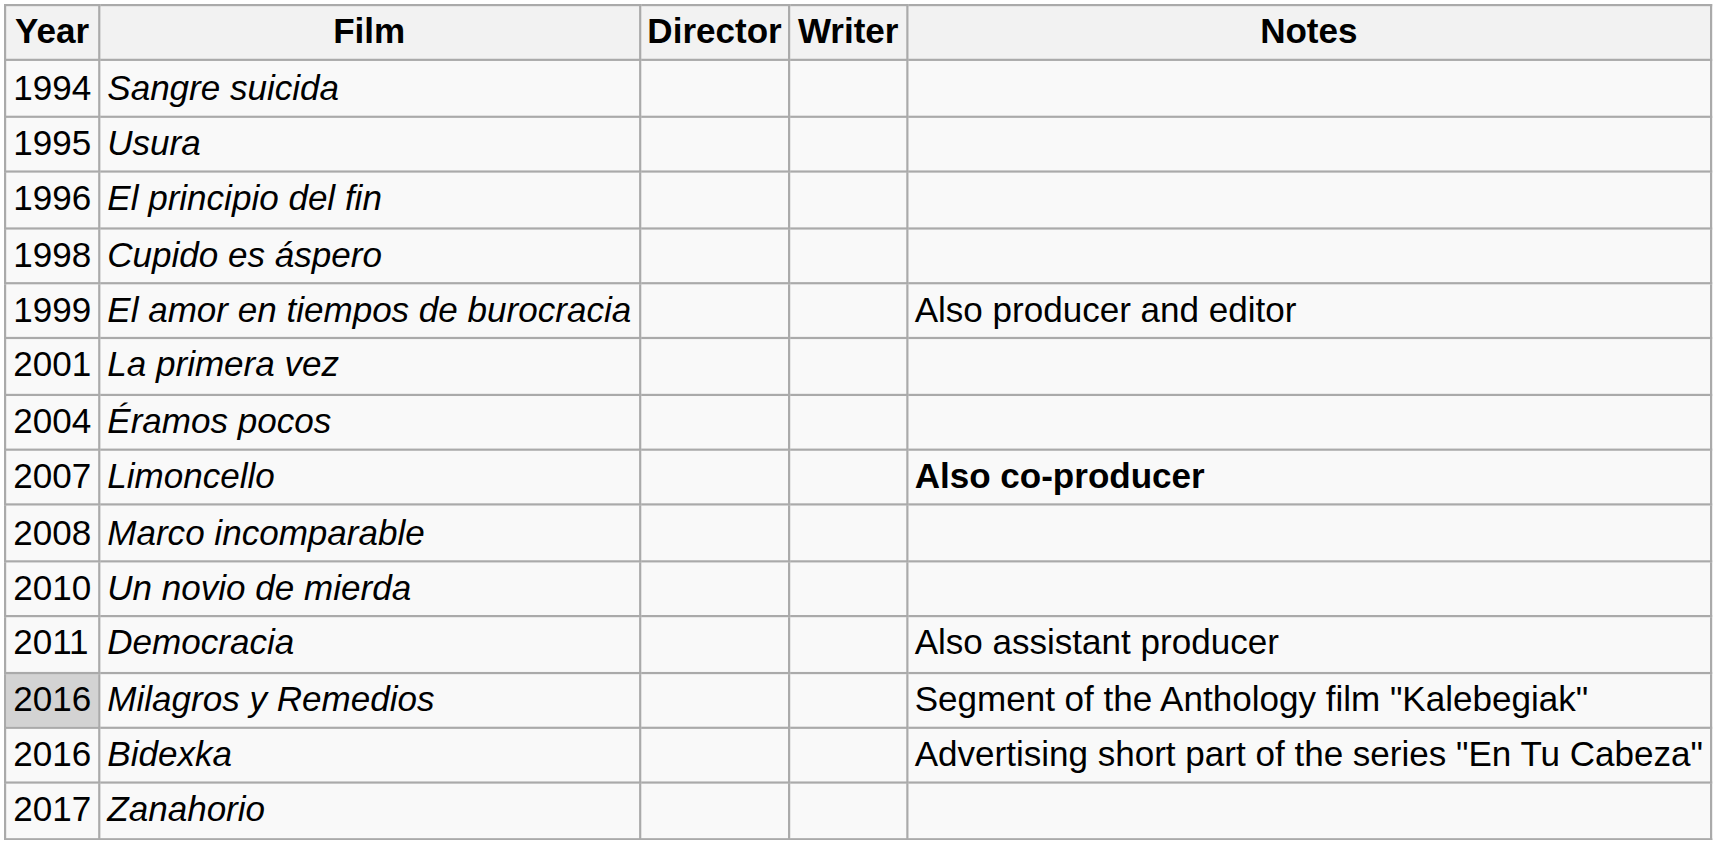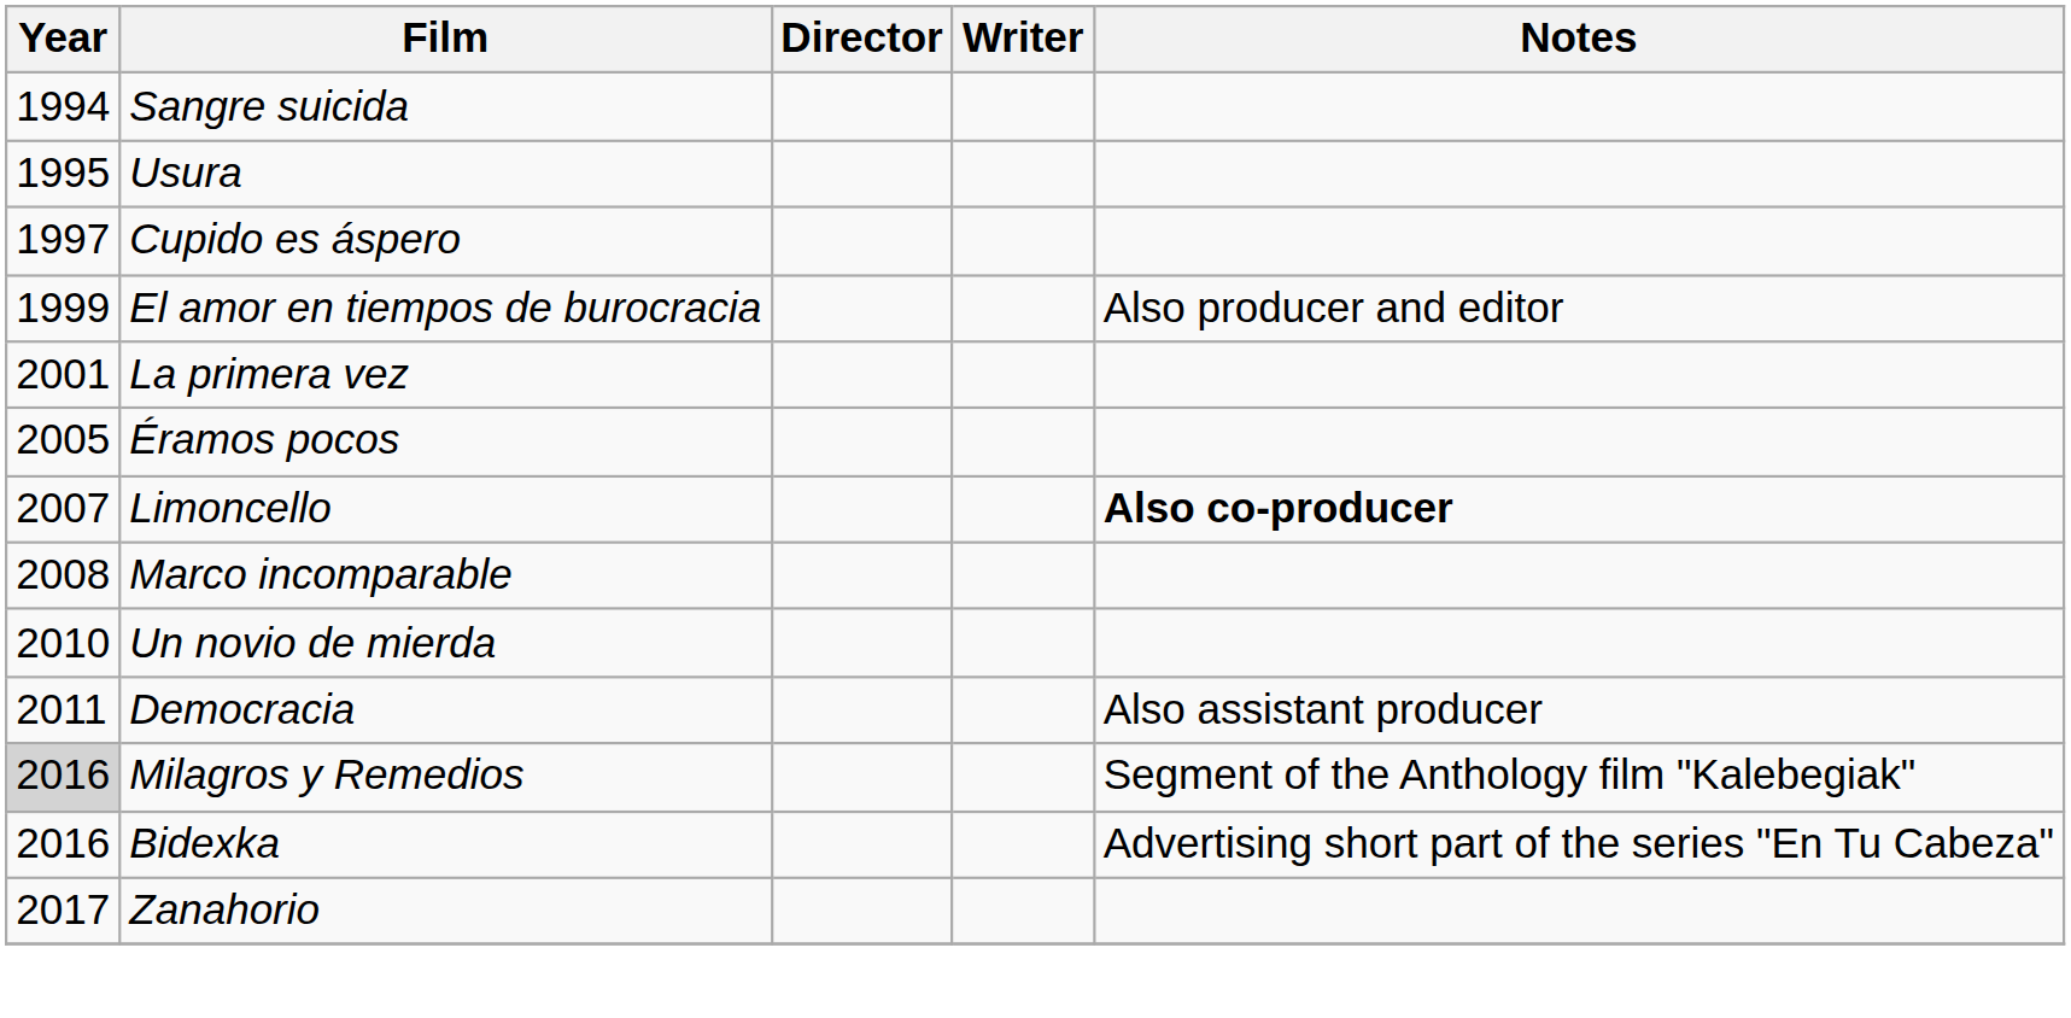- row: 1996 | El principio del fin
Cupido es áspero | Year: 1998 -> 1997
Éramos pocos | Year: 2004 -> 2005
